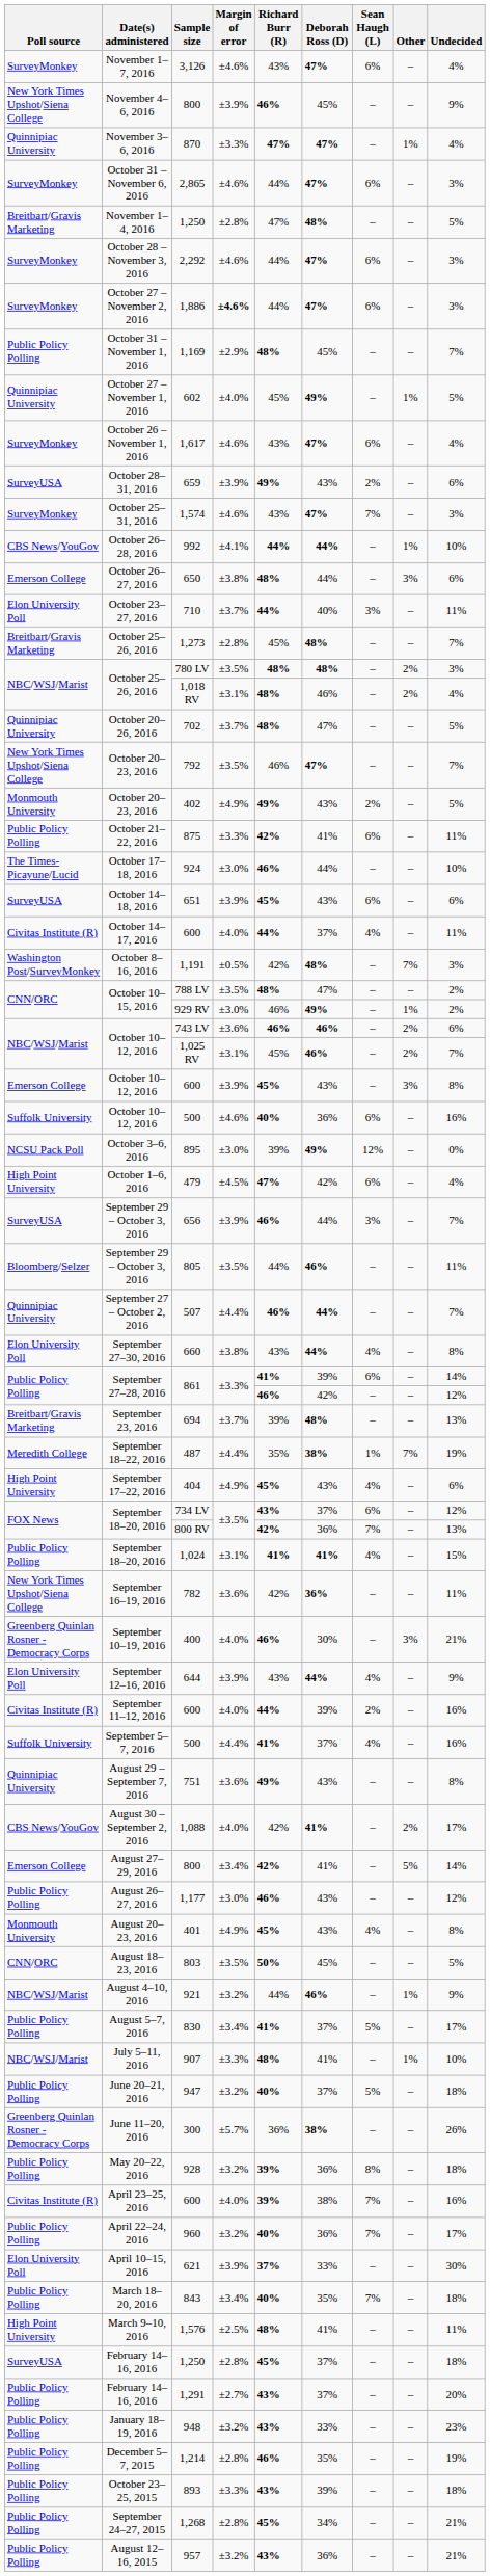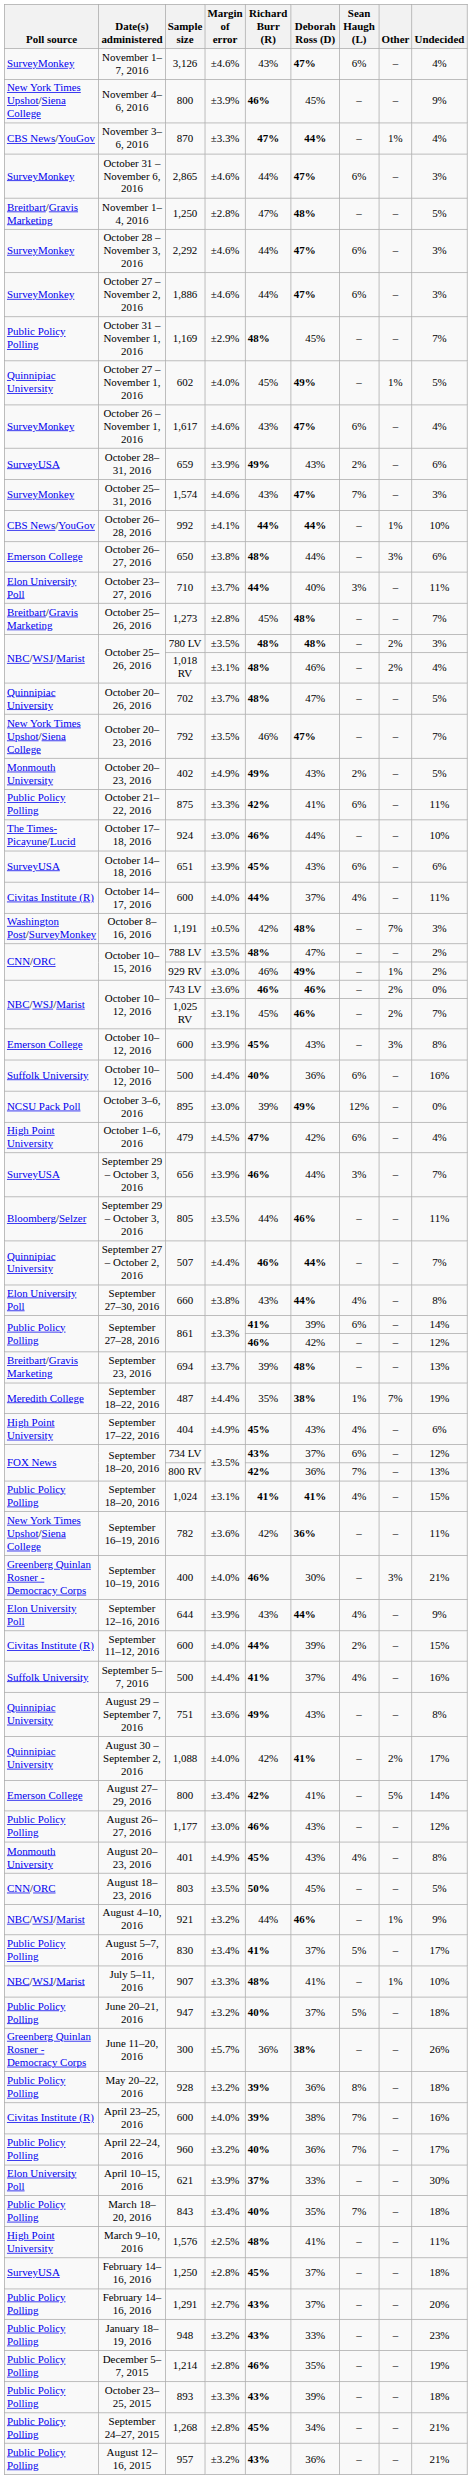870 | Poll source: Quinnipiac University -> CBS News/YouGov
870 | Deborah Ross (D): 47% -> 44%
1,886 | Margin of error: bold -> normal
743 LV | Undecided: 6% -> 0%
October 10–12, 2016 / 500 | Margin of error: ±4.6% -> ±4.4%
September 11–12, 2016 / 600 | Undecided: 16% -> 15%
1,088 | Poll source: CBS News/YouGov -> Quinnipiac University
